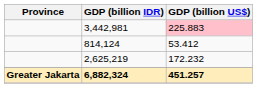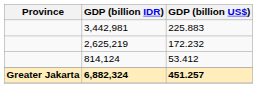3,442,981 | GDP (billion US$): pink background -> no background
rows swapped: 2,625,219 <-> 814,124
